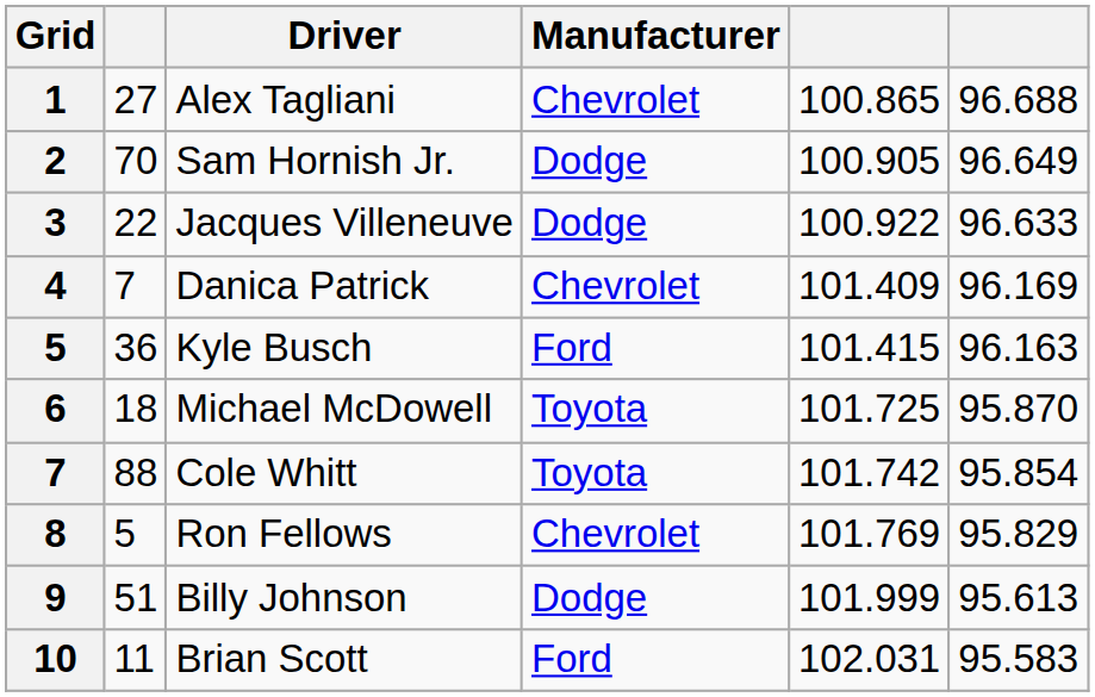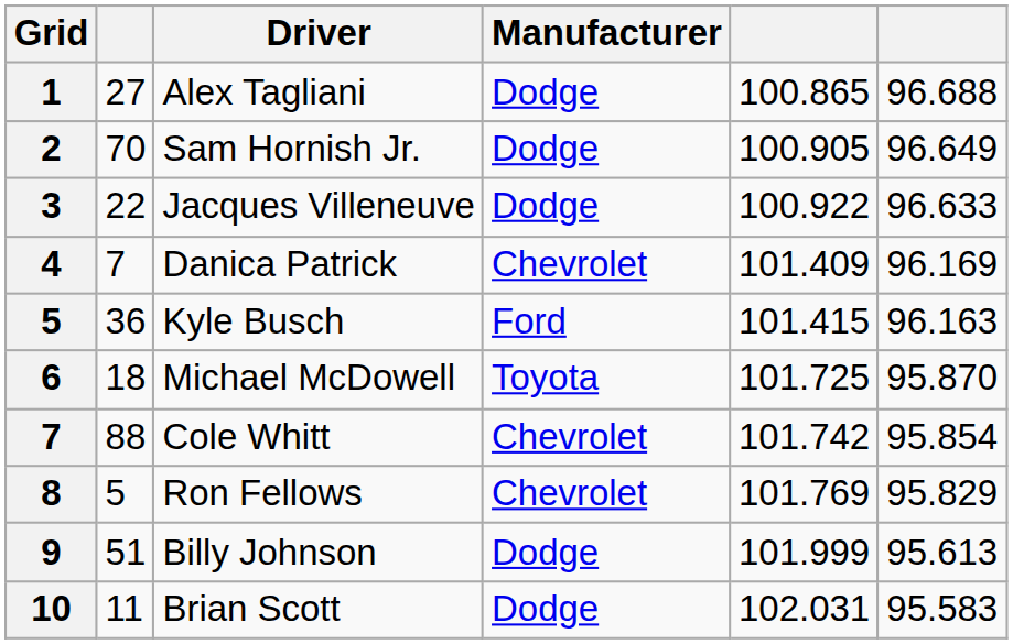Alex Tagliani | Manufacturer: Chevrolet -> Dodge
Cole Whitt | Manufacturer: Toyota -> Chevrolet
Brian Scott | Manufacturer: Ford -> Dodge
